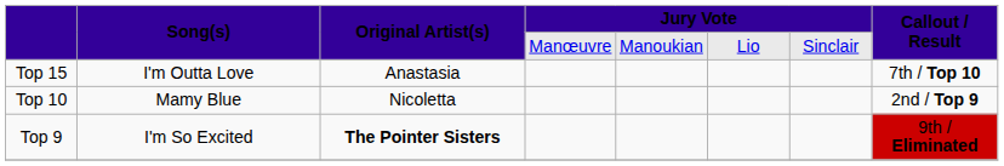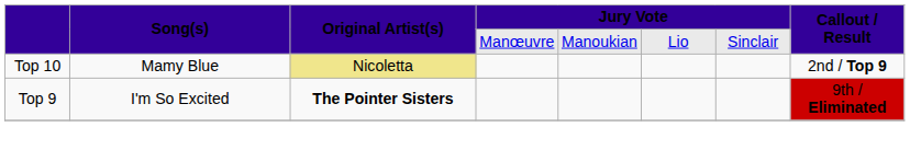- row: Top 15 | I'm Outta Love | Anastasia | 7th / Top 10
Top 10 | Original Artist(s): no background -> khaki background
